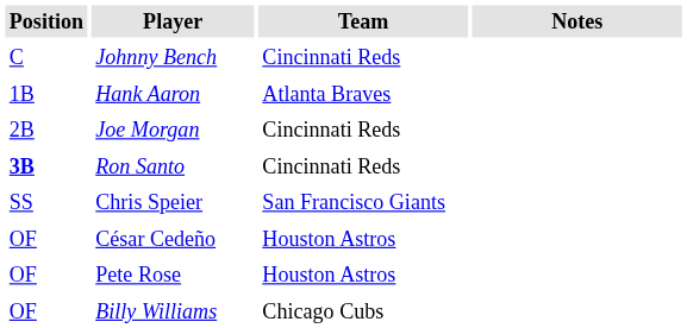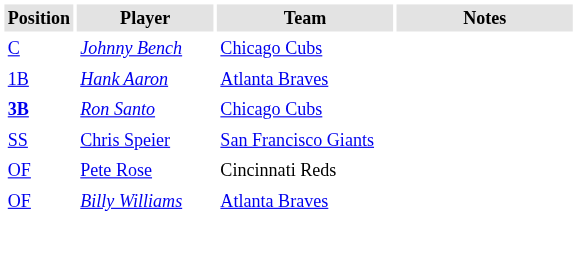Johnny Bench | Team: Cincinnati Reds -> Chicago Cubs
- row: 2B | Joe Morgan | Cincinnati Reds
Ron Santo | Team: Cincinnati Reds -> Chicago Cubs
- row: OF | César Cedeño | Houston Astros
Pete Rose | Team: Houston Astros -> Cincinnati Reds
Billy Williams | Team: Chicago Cubs -> Atlanta Braves
